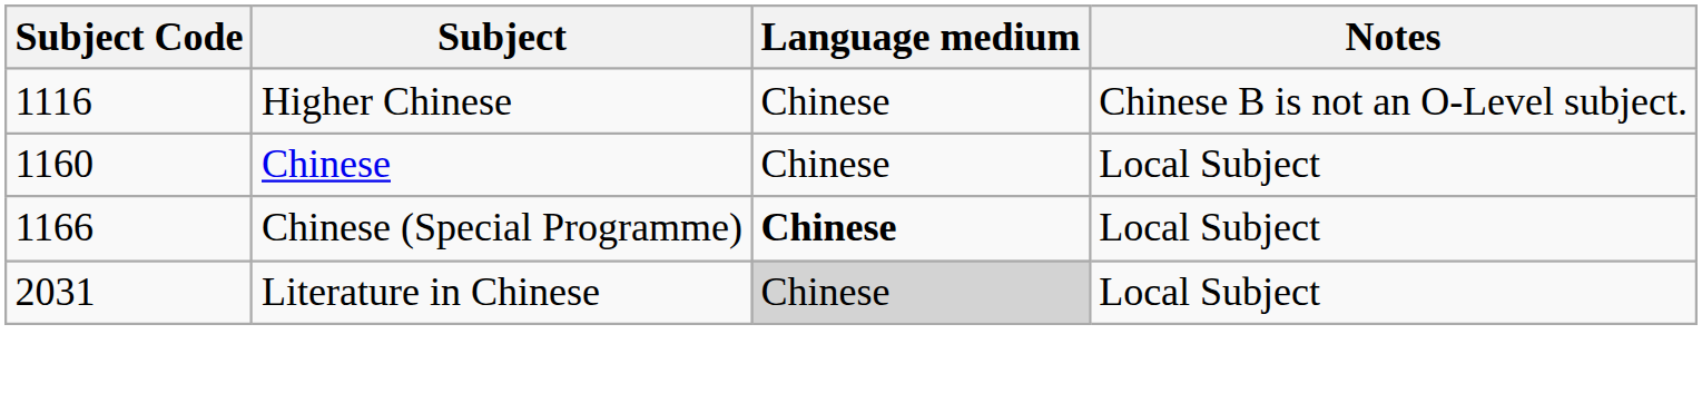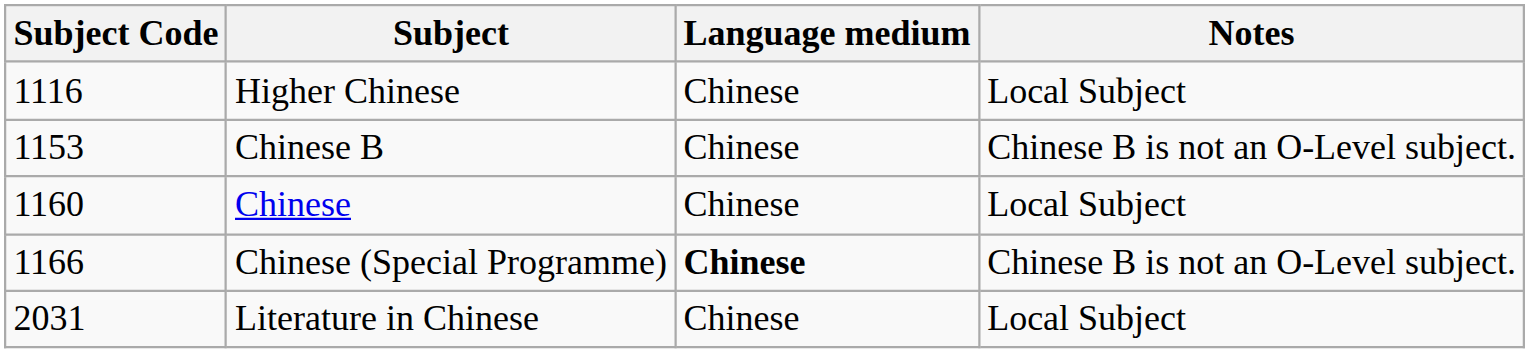Higher Chinese | Notes: Chinese B is not an O-Level subject. -> Local Subject
+ row: 1153 | Chinese B | Chinese | Chinese B is not an O-Level subject.
Chinese (Special Programme) | Notes: Local Subject -> Chinese B is not an O-Level subject.
Literature in Chinese | Language medium: lightgrey background -> no background
